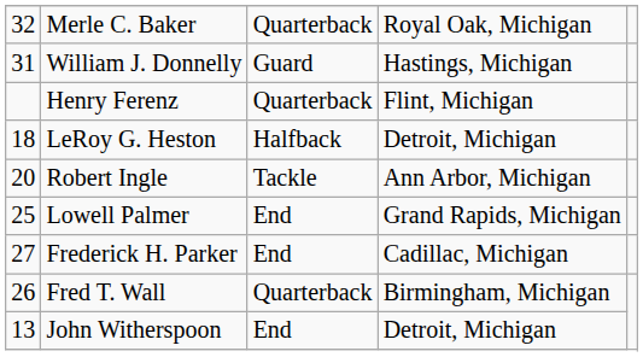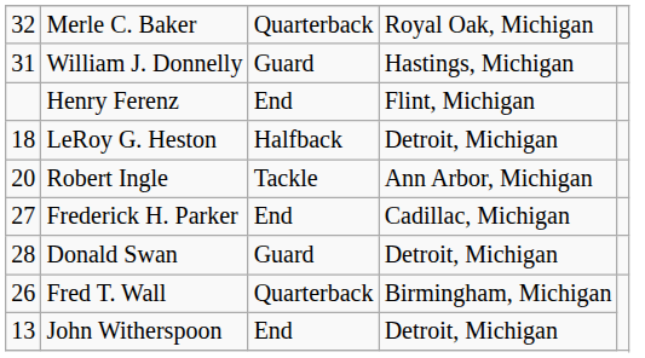Henry Ferenz | column 3: Quarterback -> End
- row: 25 | Lowell Palmer | End | Grand Rapids, Michigan
+ row: 28 | Donald Swan | Guard | Detroit, Michigan
